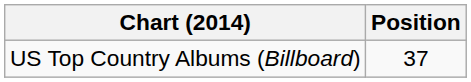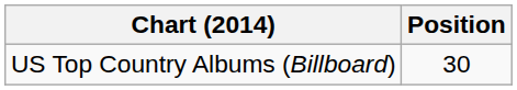US Top Country Albums (Billboard) | Position: 37 -> 30
